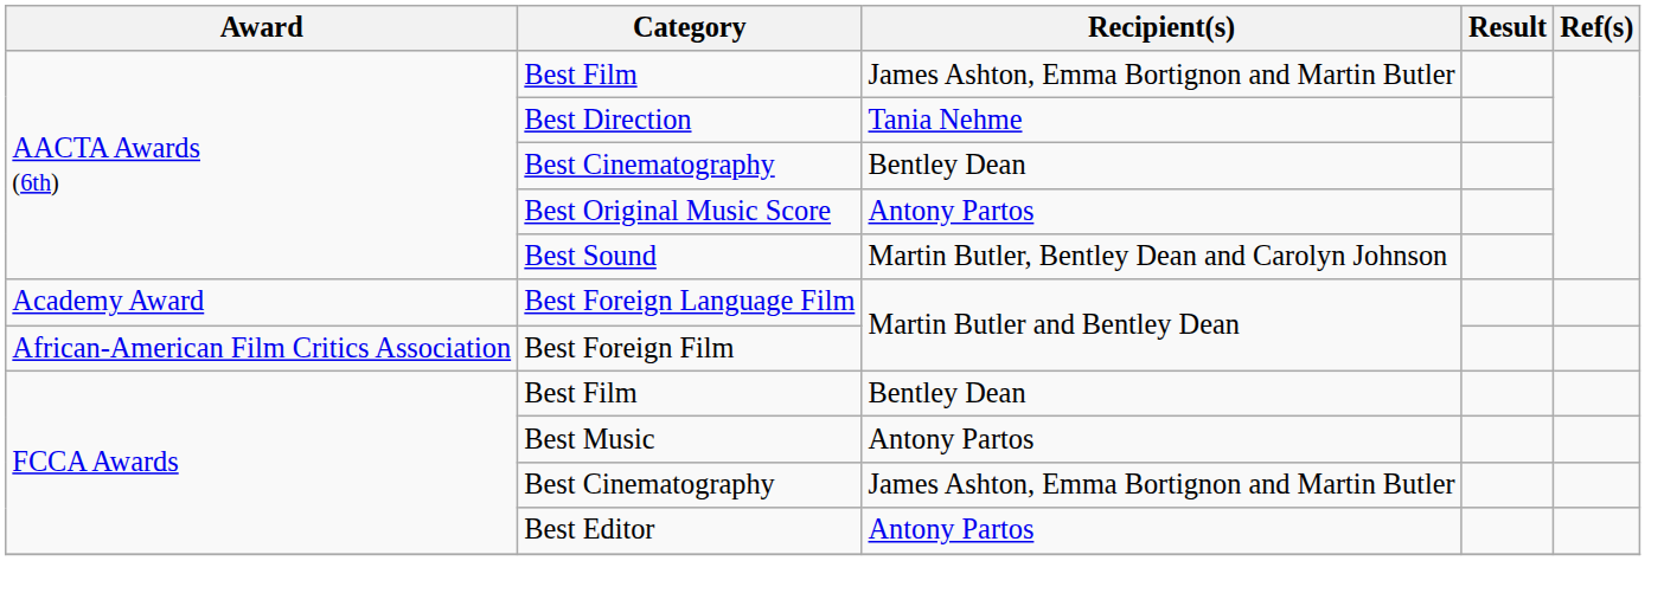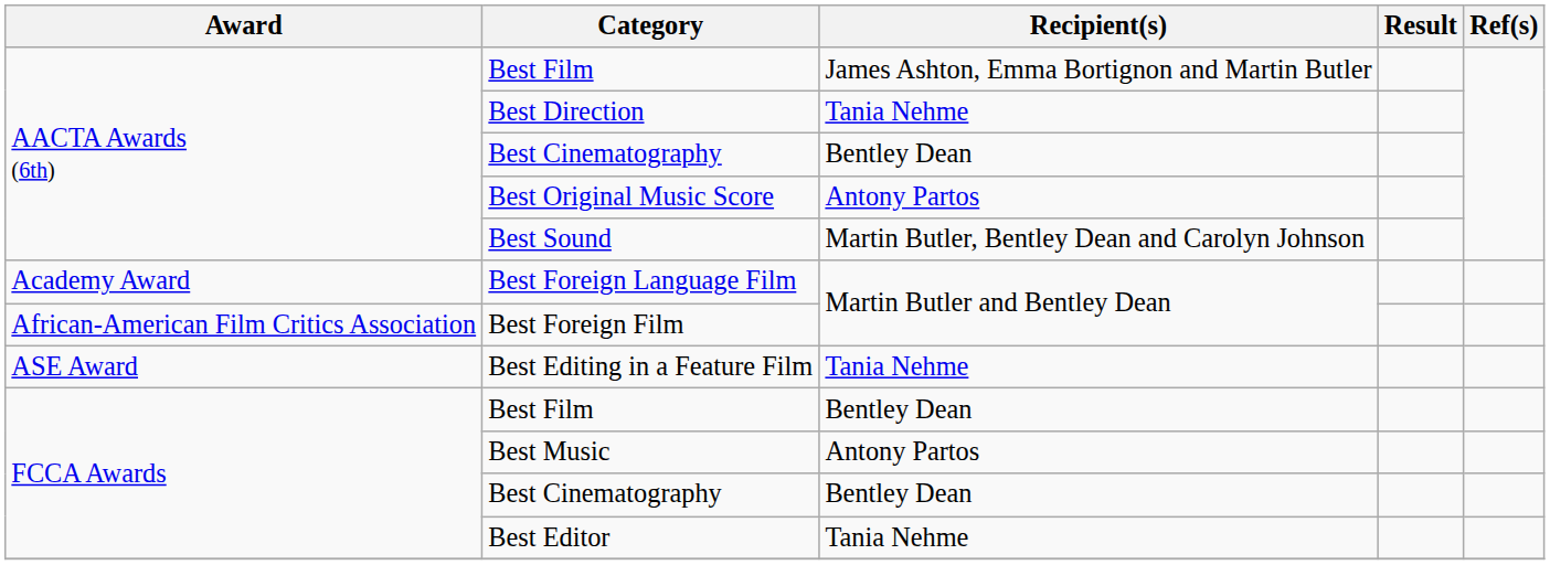+ row: ASE Award | Best Editing in a Feature Film | Tania Nehme
FCCA Awards / Best Cinematography | Recipient(s): James Ashton, Emma Bortignon and Martin Butler -> Bentley Dean
Best Editor | Recipient(s): Antony Partos -> Tania Nehme
